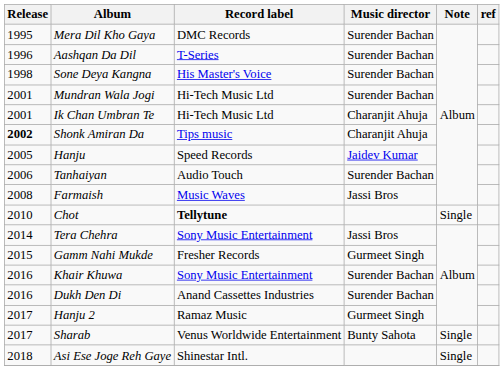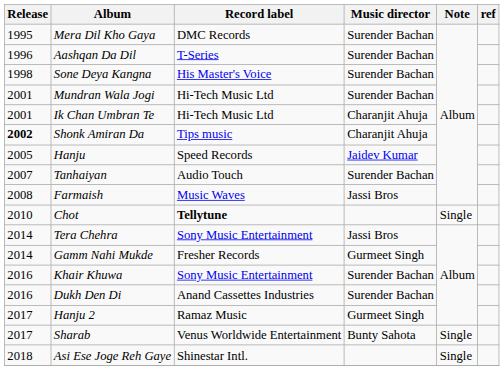Tanhaiyan | Release: 2006 -> 2007
Gamm Nahi Mukde | Release: 2015 -> 2014
